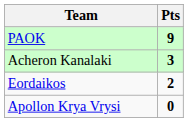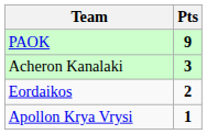Apollon Krya Vrysi | Pts: 0 -> 1
